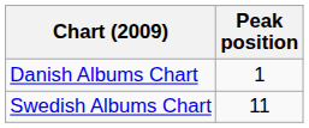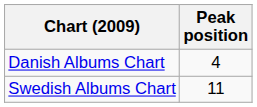Danish Albums Chart | Peak position: 1 -> 4
